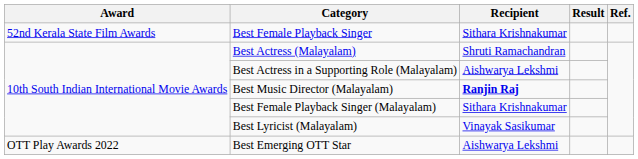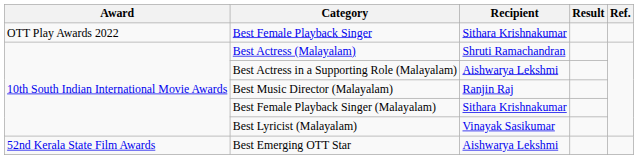Best Female Playback Singer | Award: 52nd Kerala State Film Awards -> OTT Play Awards 2022
Best Music Director (Malayalam) | Recipient: bold -> normal
Best Emerging OTT Star | Award: OTT Play Awards 2022 -> 52nd Kerala State Film Awards
